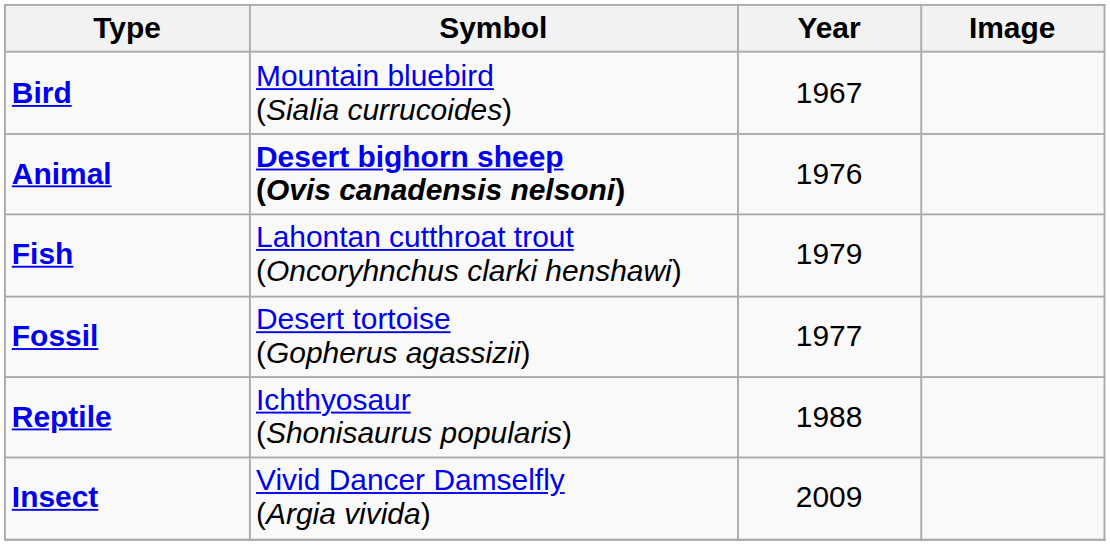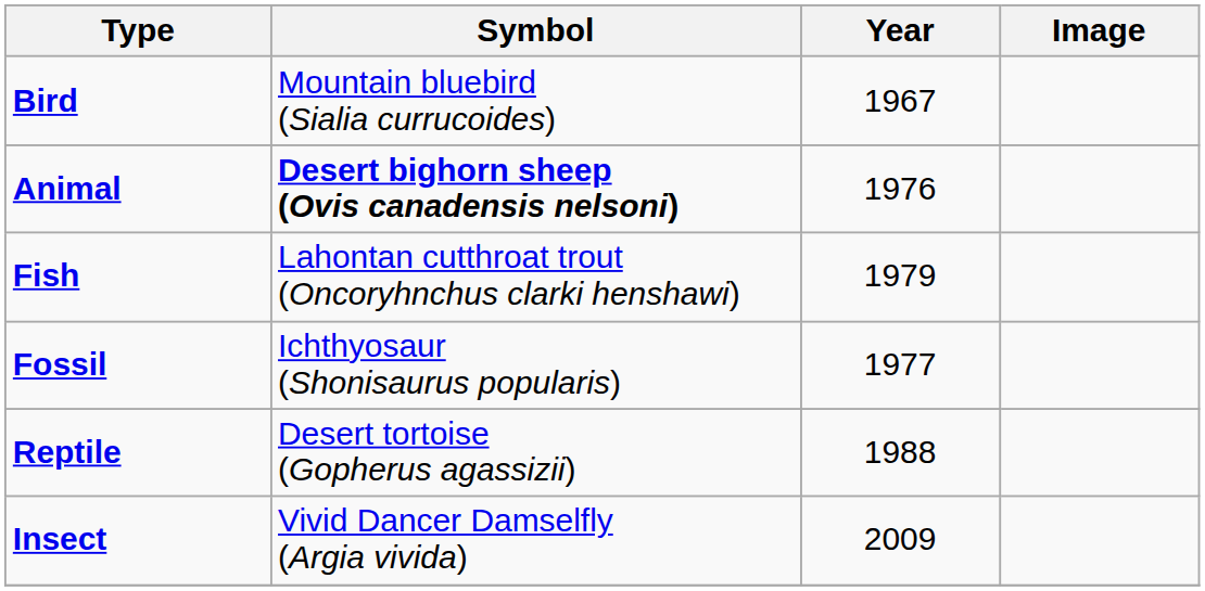Fossil | Symbol: Desert tortoise (Gopherus agassizii) -> Ichthyosaur (Shonisaurus popularis)
Reptile | Symbol: Ichthyosaur (Shonisaurus popularis) -> Desert tortoise (Gopherus agassizii)
